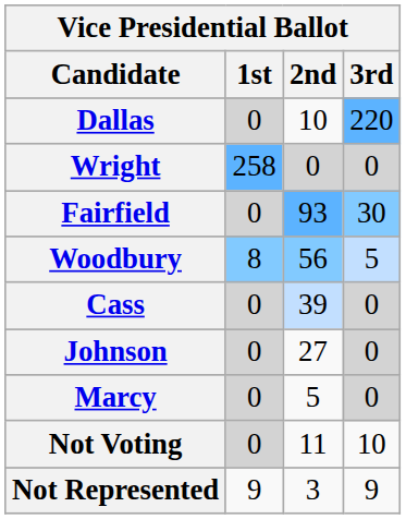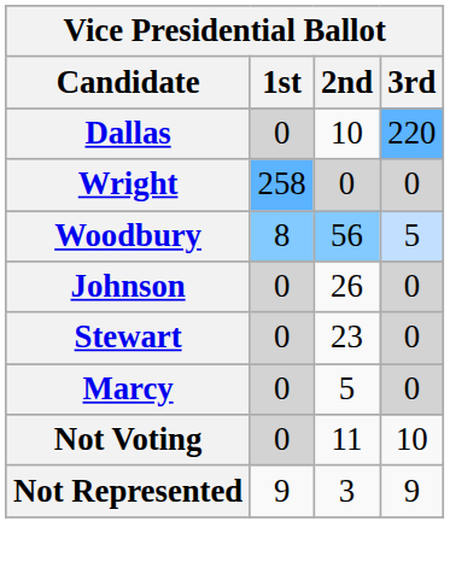- row: Fairfield | 0 | 93 | 30
- row: Cass | 0 | 39 | 0
Johnson | 2nd: 27 -> 26
+ row: Stewart | 0 | 23 | 0
